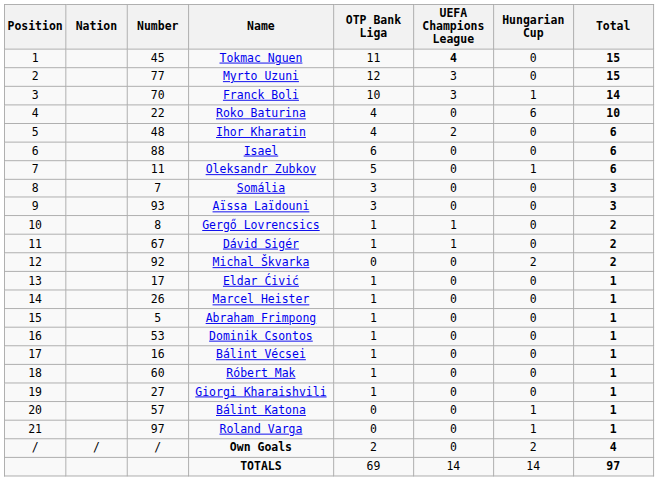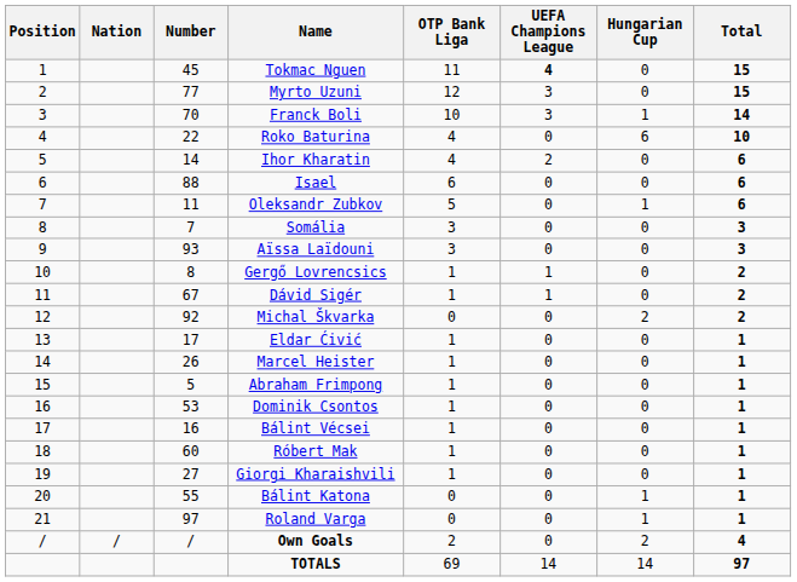Ihor Kharatin | Number: 48 -> 14
Bálint Katona | Number: 57 -> 55
